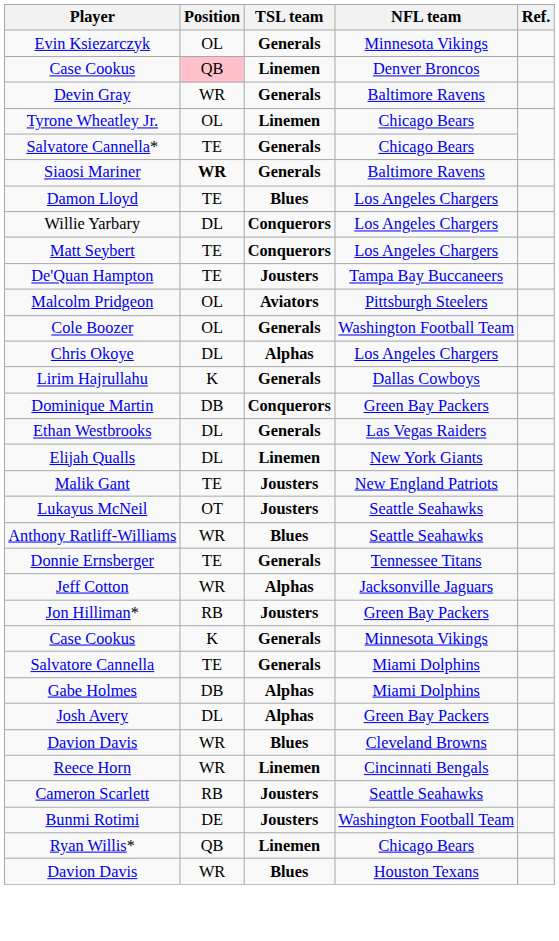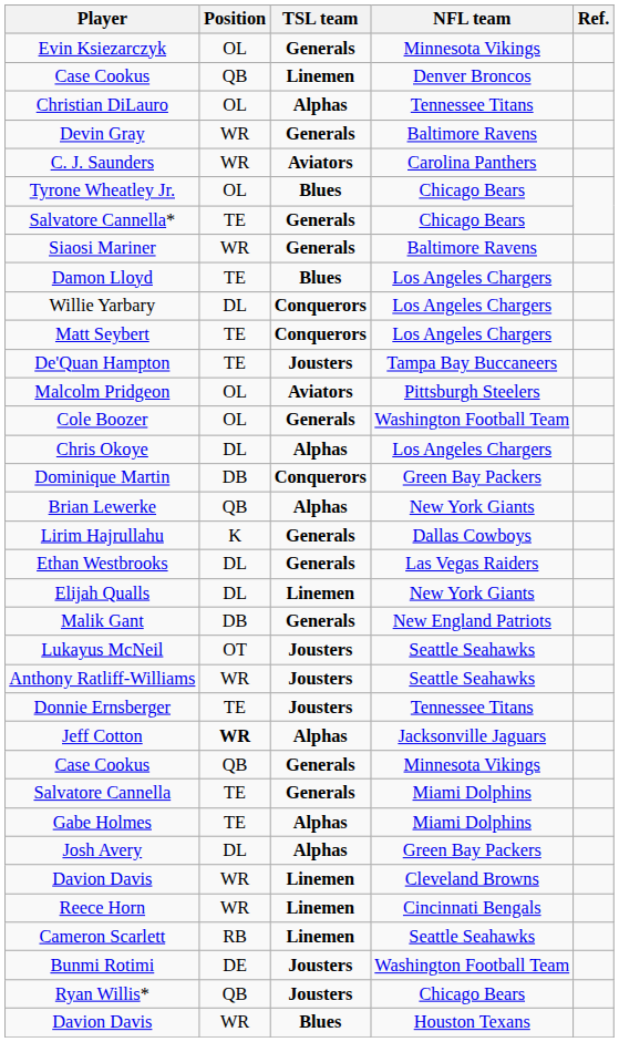Case Cookus / Denver Broncos | Position: pink background -> no background
+ row: Christian DiLauro | OL | Alphas | Tennessee Titans
+ row: C. J. Saunders | WR | Aviators | Carolina Panthers
Tyrone Wheatley Jr. | TSL team: Linemen -> Blues
Siaosi Mariner | Position: bold -> normal
rows swapped: Lirim Hajrullahu <-> Dominique Martin
+ row: Brian Lewerke | QB | Alphas | New York Giants
Malik Gant | Position: TE -> DB
Malik Gant | TSL team: Jousters -> Generals
Anthony Ratliff-Williams | TSL team: Blues -> Jousters
Donnie Ernsberger | TSL team: Generals -> Jousters
Jeff Cotton | Position: normal -> bold
- row: Jon Hilliman* | RB | Jousters | Green Bay Packers
Case Cookus / Minnesota Vikings | Position: K -> QB
Gabe Holmes | Position: DB -> TE
Davion Davis / Cleveland Browns | TSL team: Blues -> Linemen
Cameron Scarlett | TSL team: Jousters -> Linemen
Ryan Willis* | TSL team: Linemen -> Jousters
